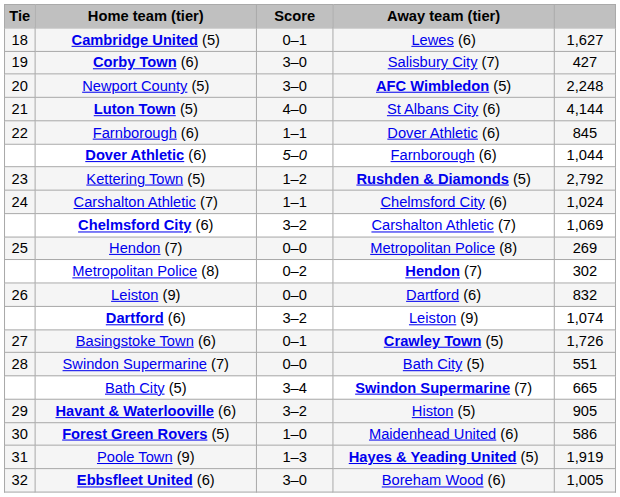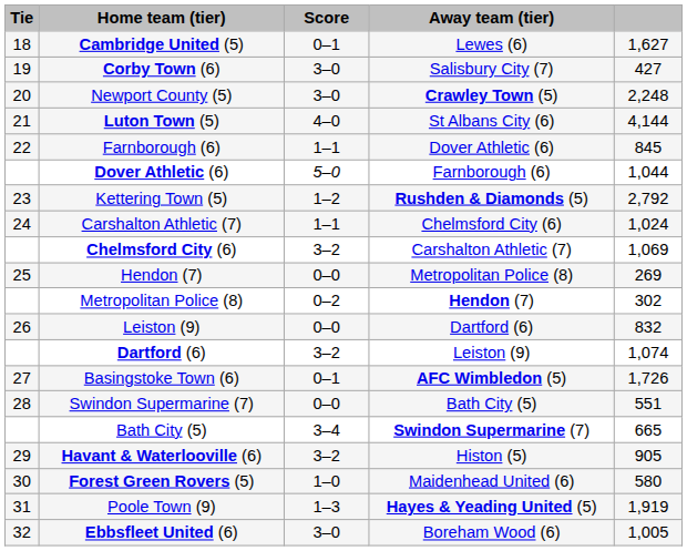Newport County (5) | Away team (tier): AFC Wimbledon (5) -> Crawley Town (5)
Basingstoke Town (6) | Away team (tier): Crawley Town (5) -> AFC Wimbledon (5)
Forest Green Rovers (5) | column 5: 586 -> 580
